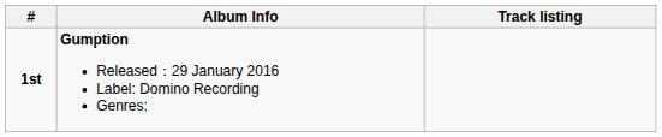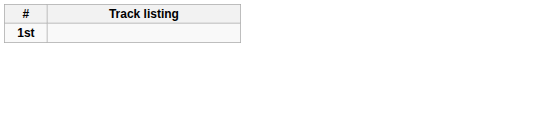- column: Album Info | Gumption Released：29 January 2016 Label: Domino Recording Genres:
